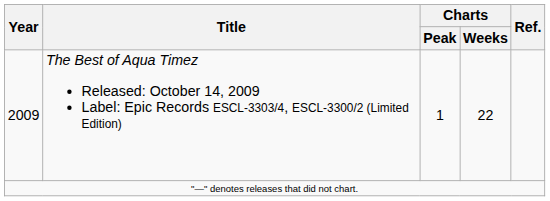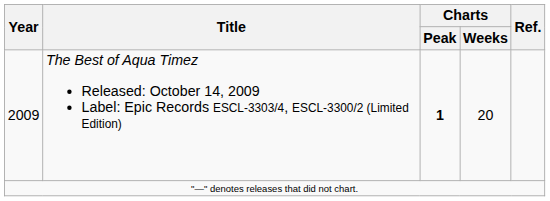2009 | Charts / Peak: normal -> bold
2009 | Charts / Weeks: 22 -> 20
